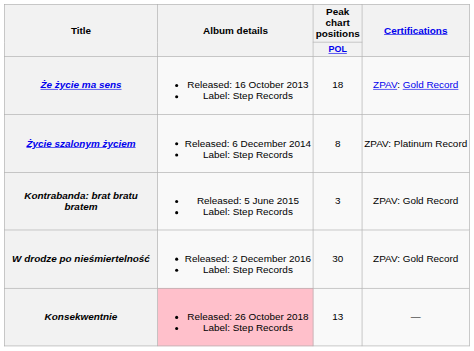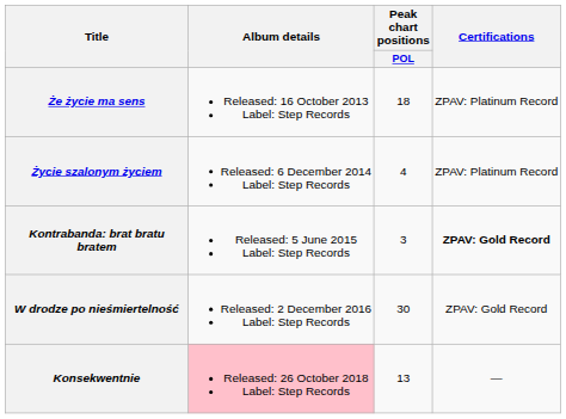Że życie ma sens | Certifications: ZPAV: Gold Record -> ZPAV: Platinum Record
Życie szalonym życiem | Peak chart positions / POL: 8 -> 4
Kontrabanda: brat bratu bratem | Certifications: normal -> bold
